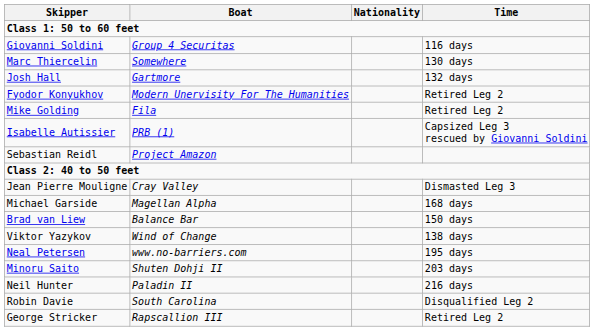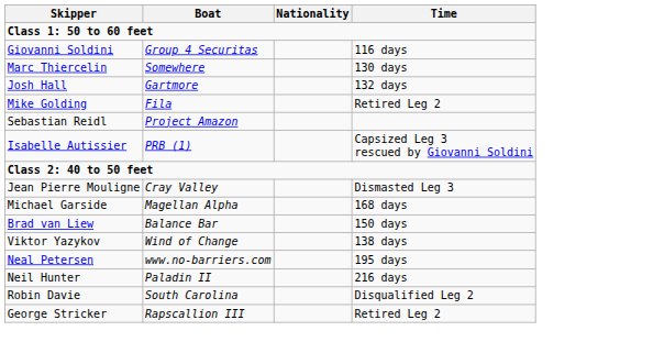- row: Fyodor Konyukhov | Modern Unervisity For The Humanities | Retired Leg 2
rows swapped: Isabelle Autissier <-> Sebastian Reidl
- row: Minoru Saito | Shuten Dohji II | 203 days
